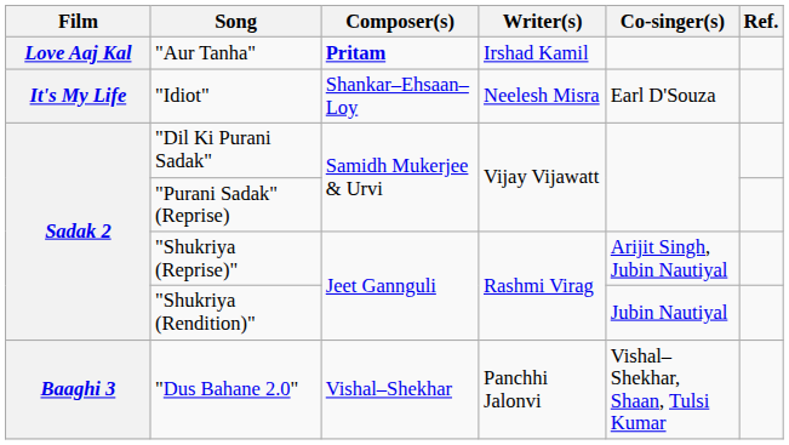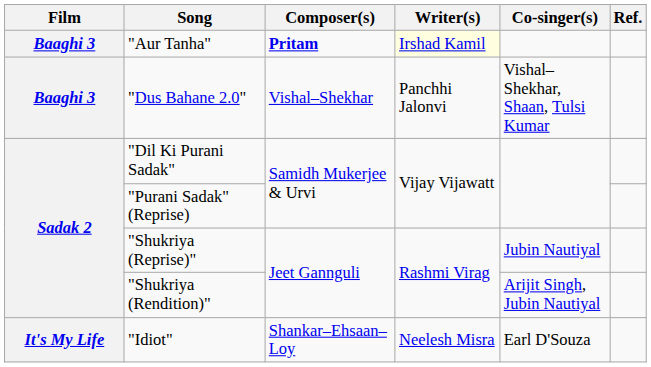"Aur Tanha" | Film: Love Aaj Kal -> Baaghi 3
"Aur Tanha" | Writer(s): no background -> lightyellow background
rows swapped: "Dus Bahane 2.0" <-> "Idiot"
"Shukriya (Reprise)" | Co-singer(s): Arijit Singh, Jubin Nautiyal -> Jubin Nautiyal
"Shukriya (Rendition)" | Co-singer(s): Jubin Nautiyal -> Arijit Singh, Jubin Nautiyal
